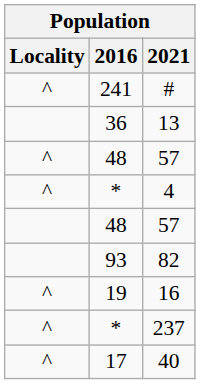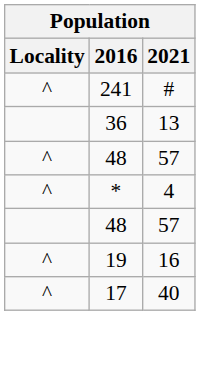- row: 93 | 82
- row: ^ | * | 237
